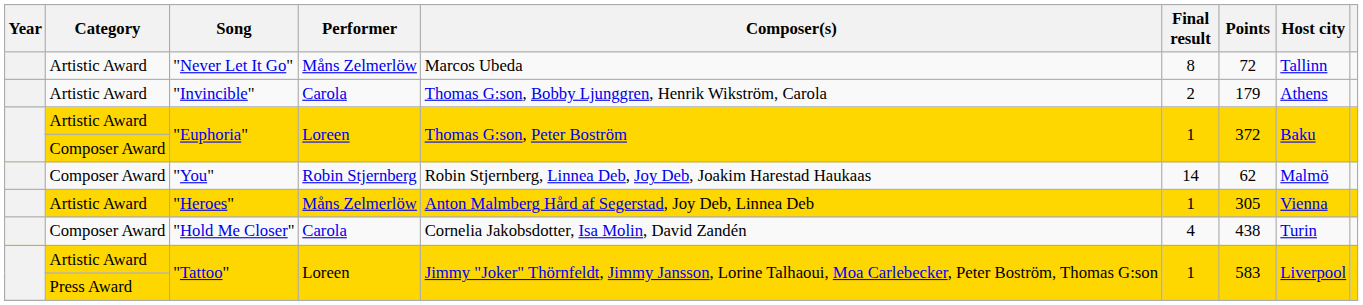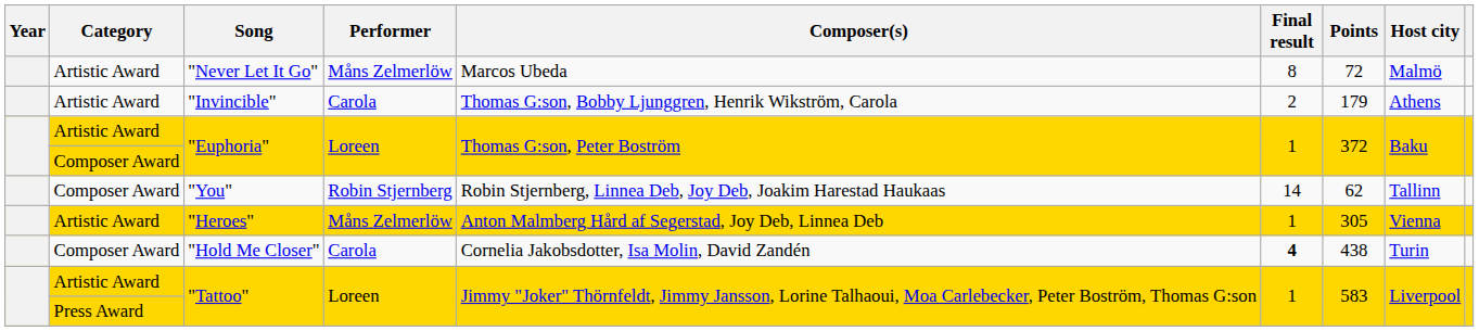"Never Let It Go" | Host city: Tallinn -> Malmö
"You" | Host city: Malmö -> Tallinn
"Hold Me Closer" | Final result: normal -> bold
